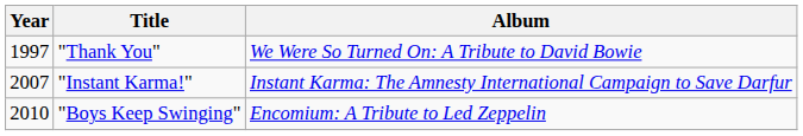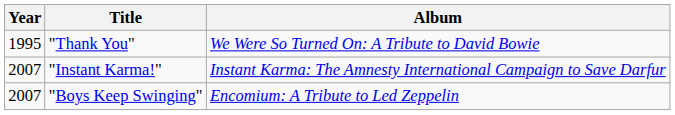"Thank You" | Year: 1997 -> 1995
"Boys Keep Swinging" | Year: 2010 -> 2007
